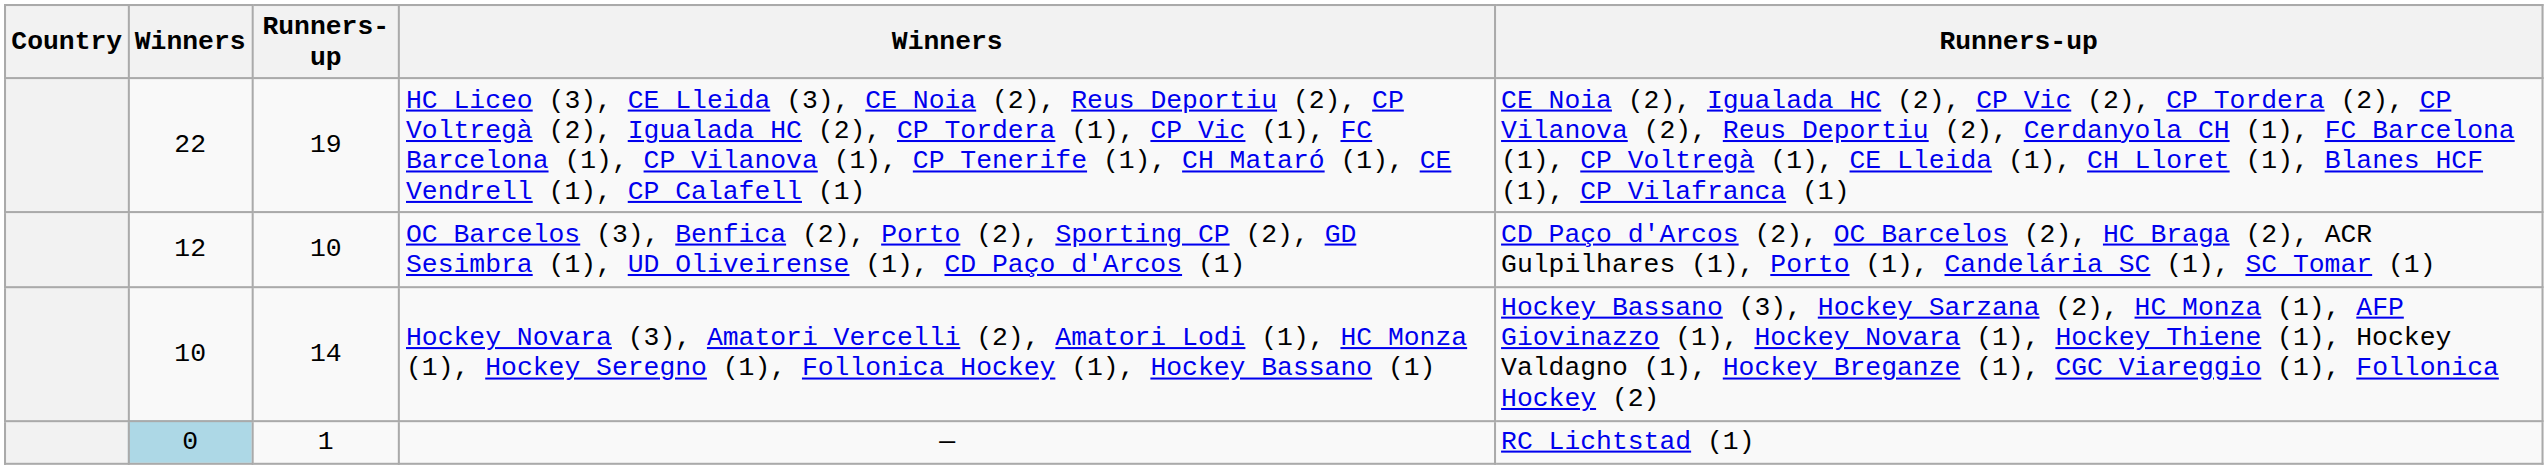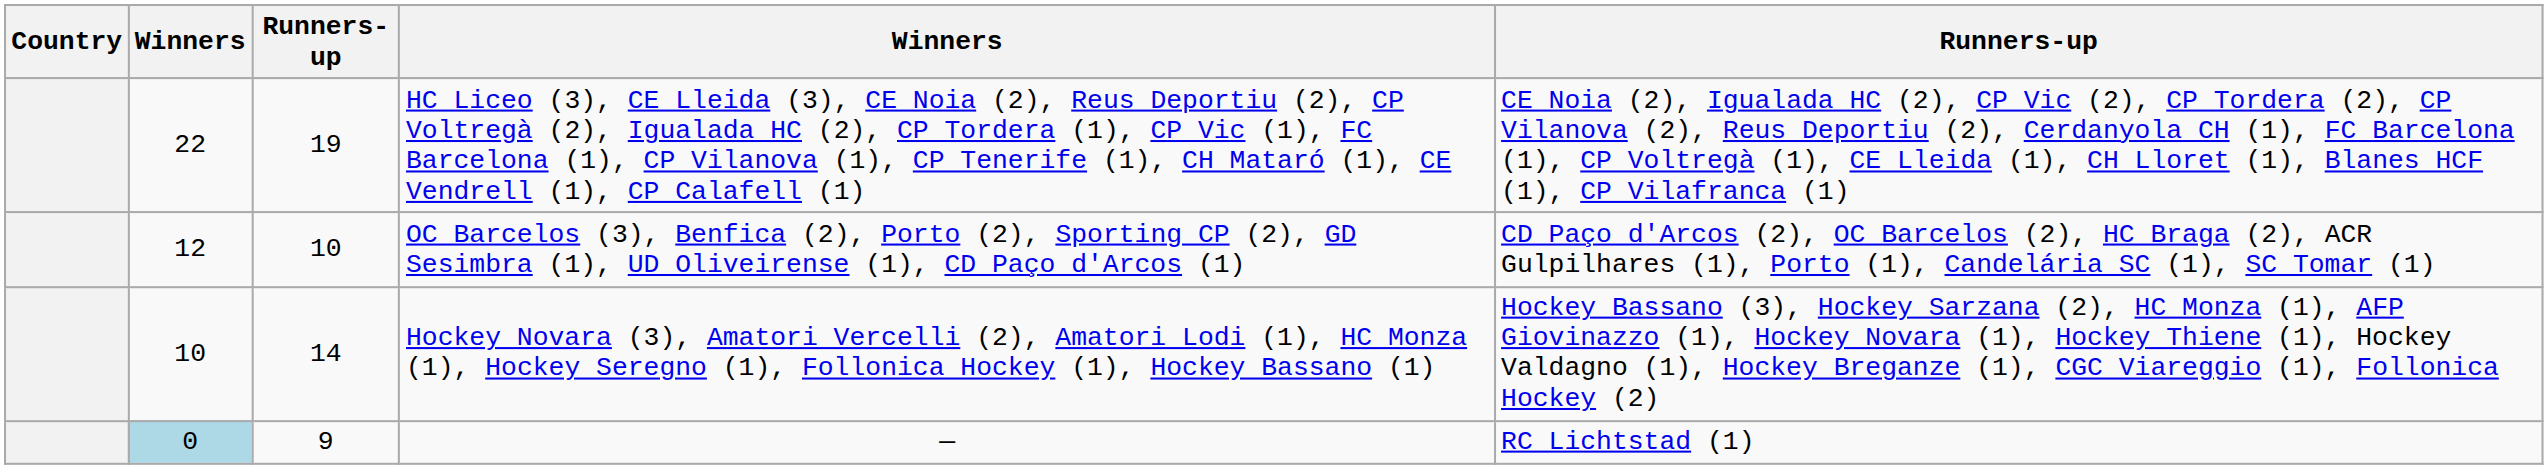— | column 3: 1 -> 9
